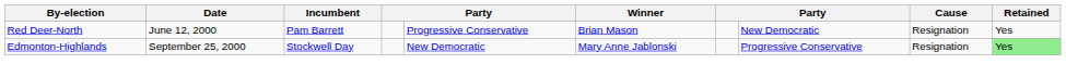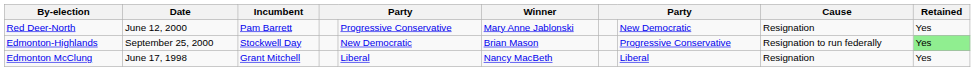Red Deer-North | Winner: Brian Mason -> Mary Anne Jablonski
Edmonton-Highlands | Winner: Mary Anne Jablonski -> Brian Mason
Edmonton-Highlands | Cause: Resignation -> Resignation to run federally
+ row: Edmonton McClung | June 17, 1998 | Grant Mitchell | Liberal | Nancy MacBeth | Liberal | Resignation | Yes
